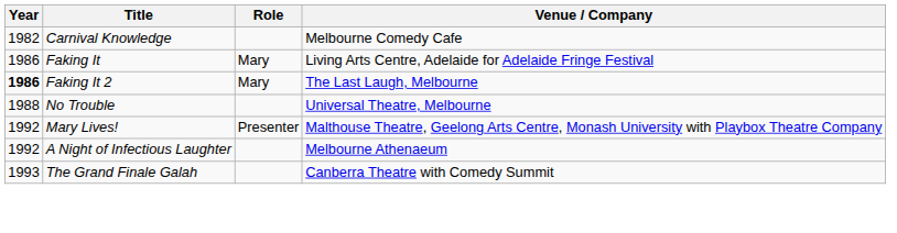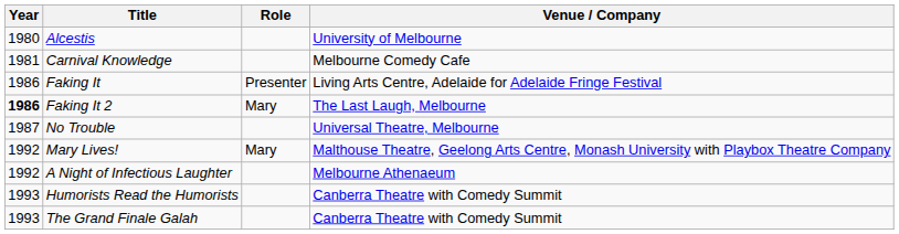+ row: 1980 | Alcestis | University of Melbourne
Carnival Knowledge | Year: 1982 -> 1981
Faking It | Role: Mary -> Presenter
No Trouble | Year: 1988 -> 1987
Mary Lives! | Role: Presenter -> Mary
+ row: 1993 | Humorists Read the Humorists | Canberra Theatre with Comedy Summit
